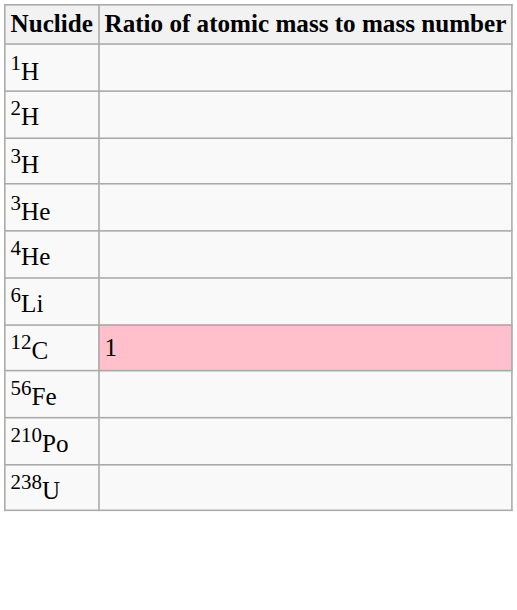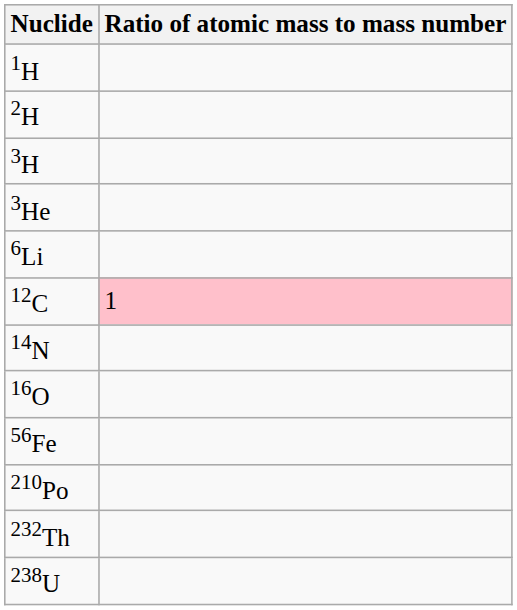- row: 4He
+ row: 14N
+ row: 16O
+ row: 232Th
